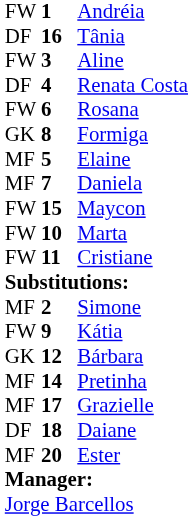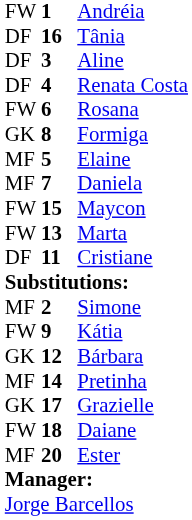Aline | column 1: FW -> DF
Marta | column 2: 10 -> 13
Cristiane | column 1: FW -> DF
Grazielle | column 1: MF -> GK
Daiane | column 1: DF -> FW
